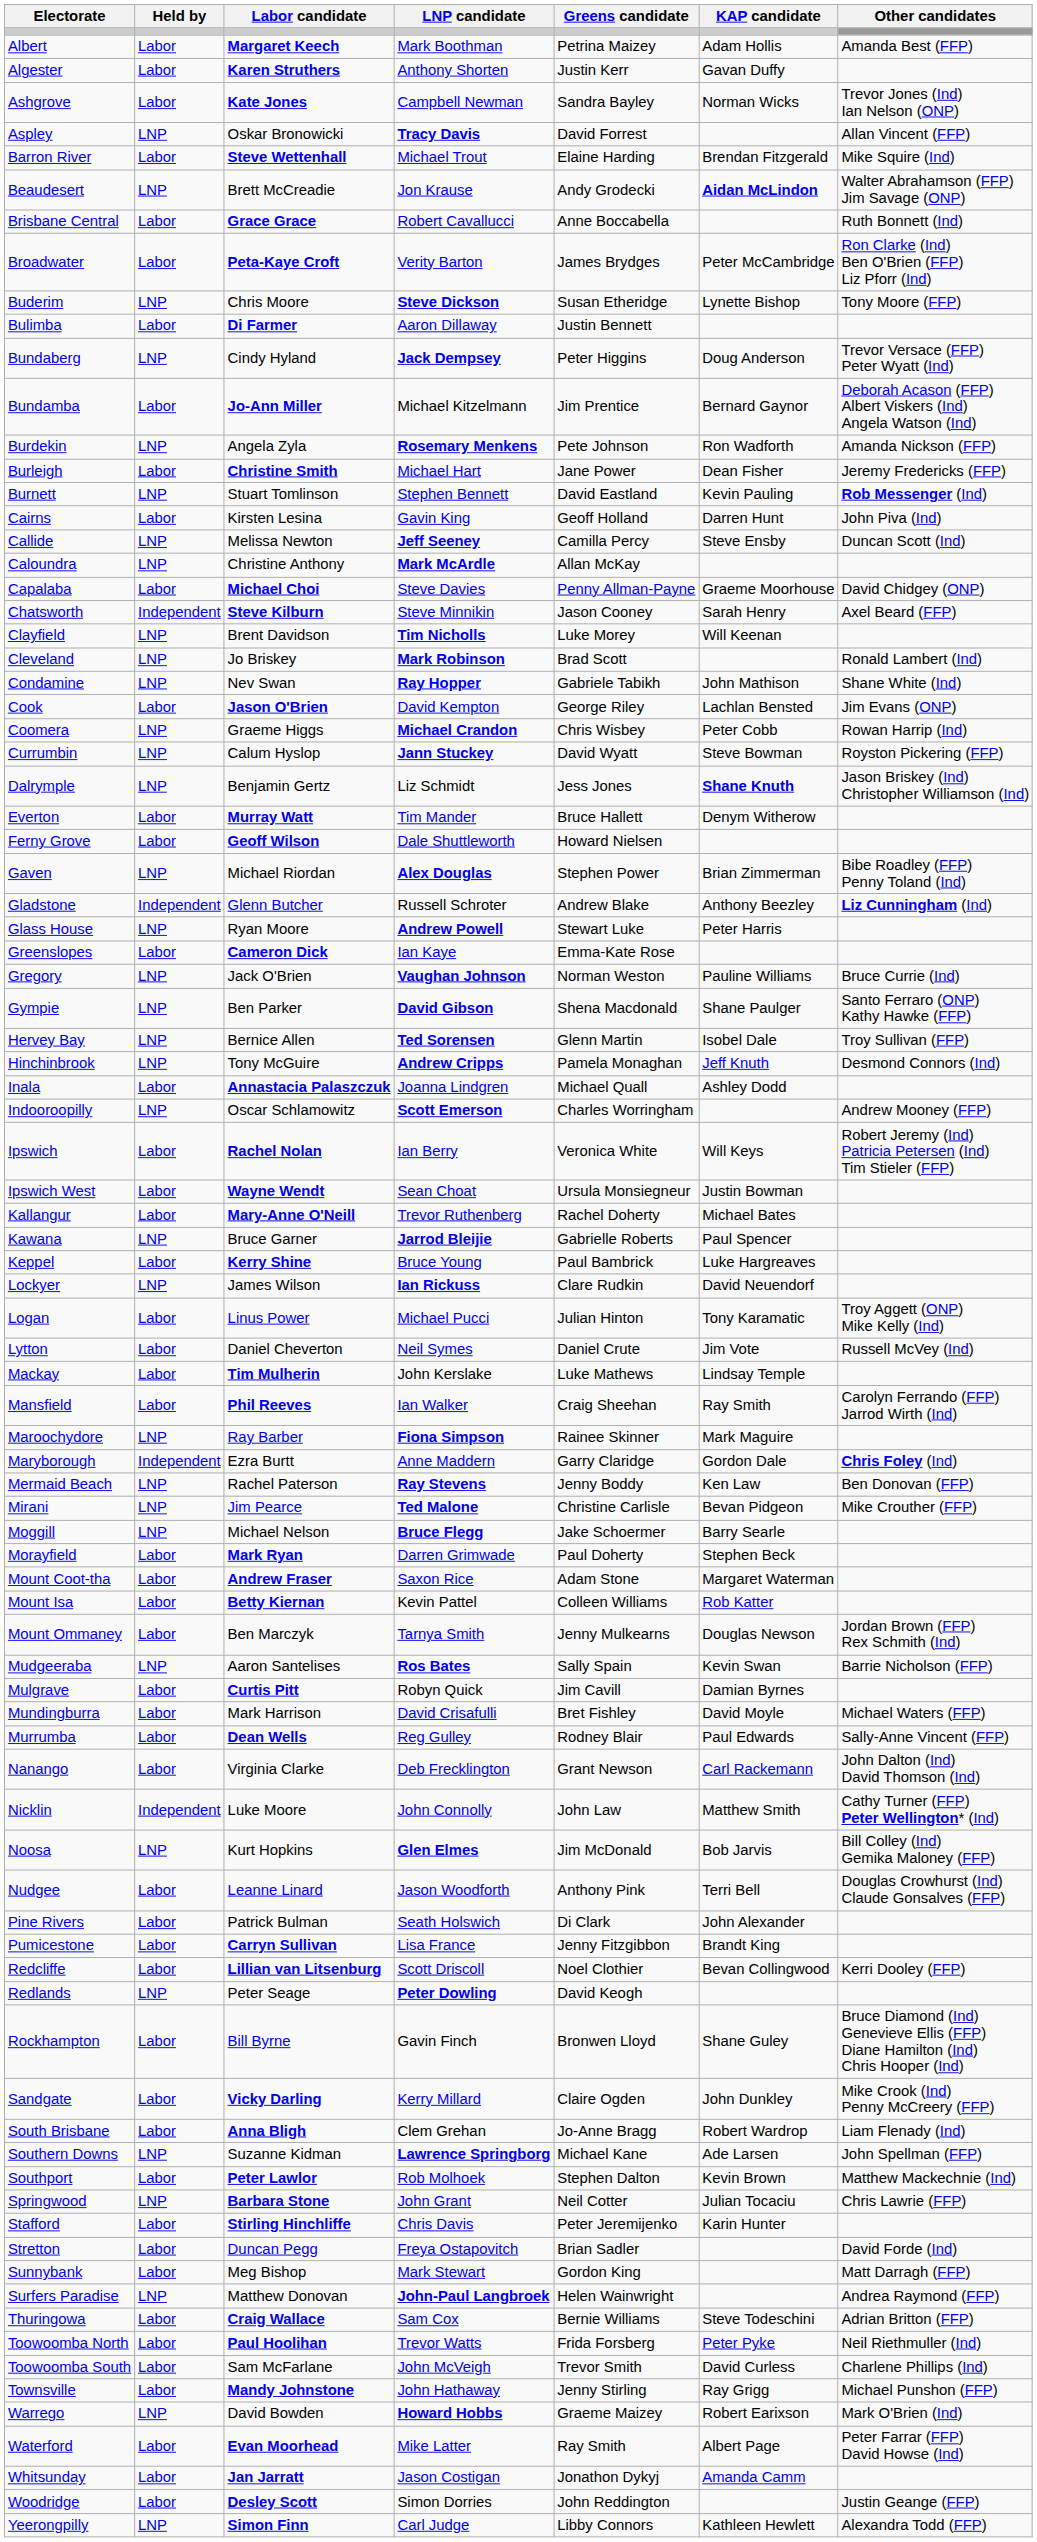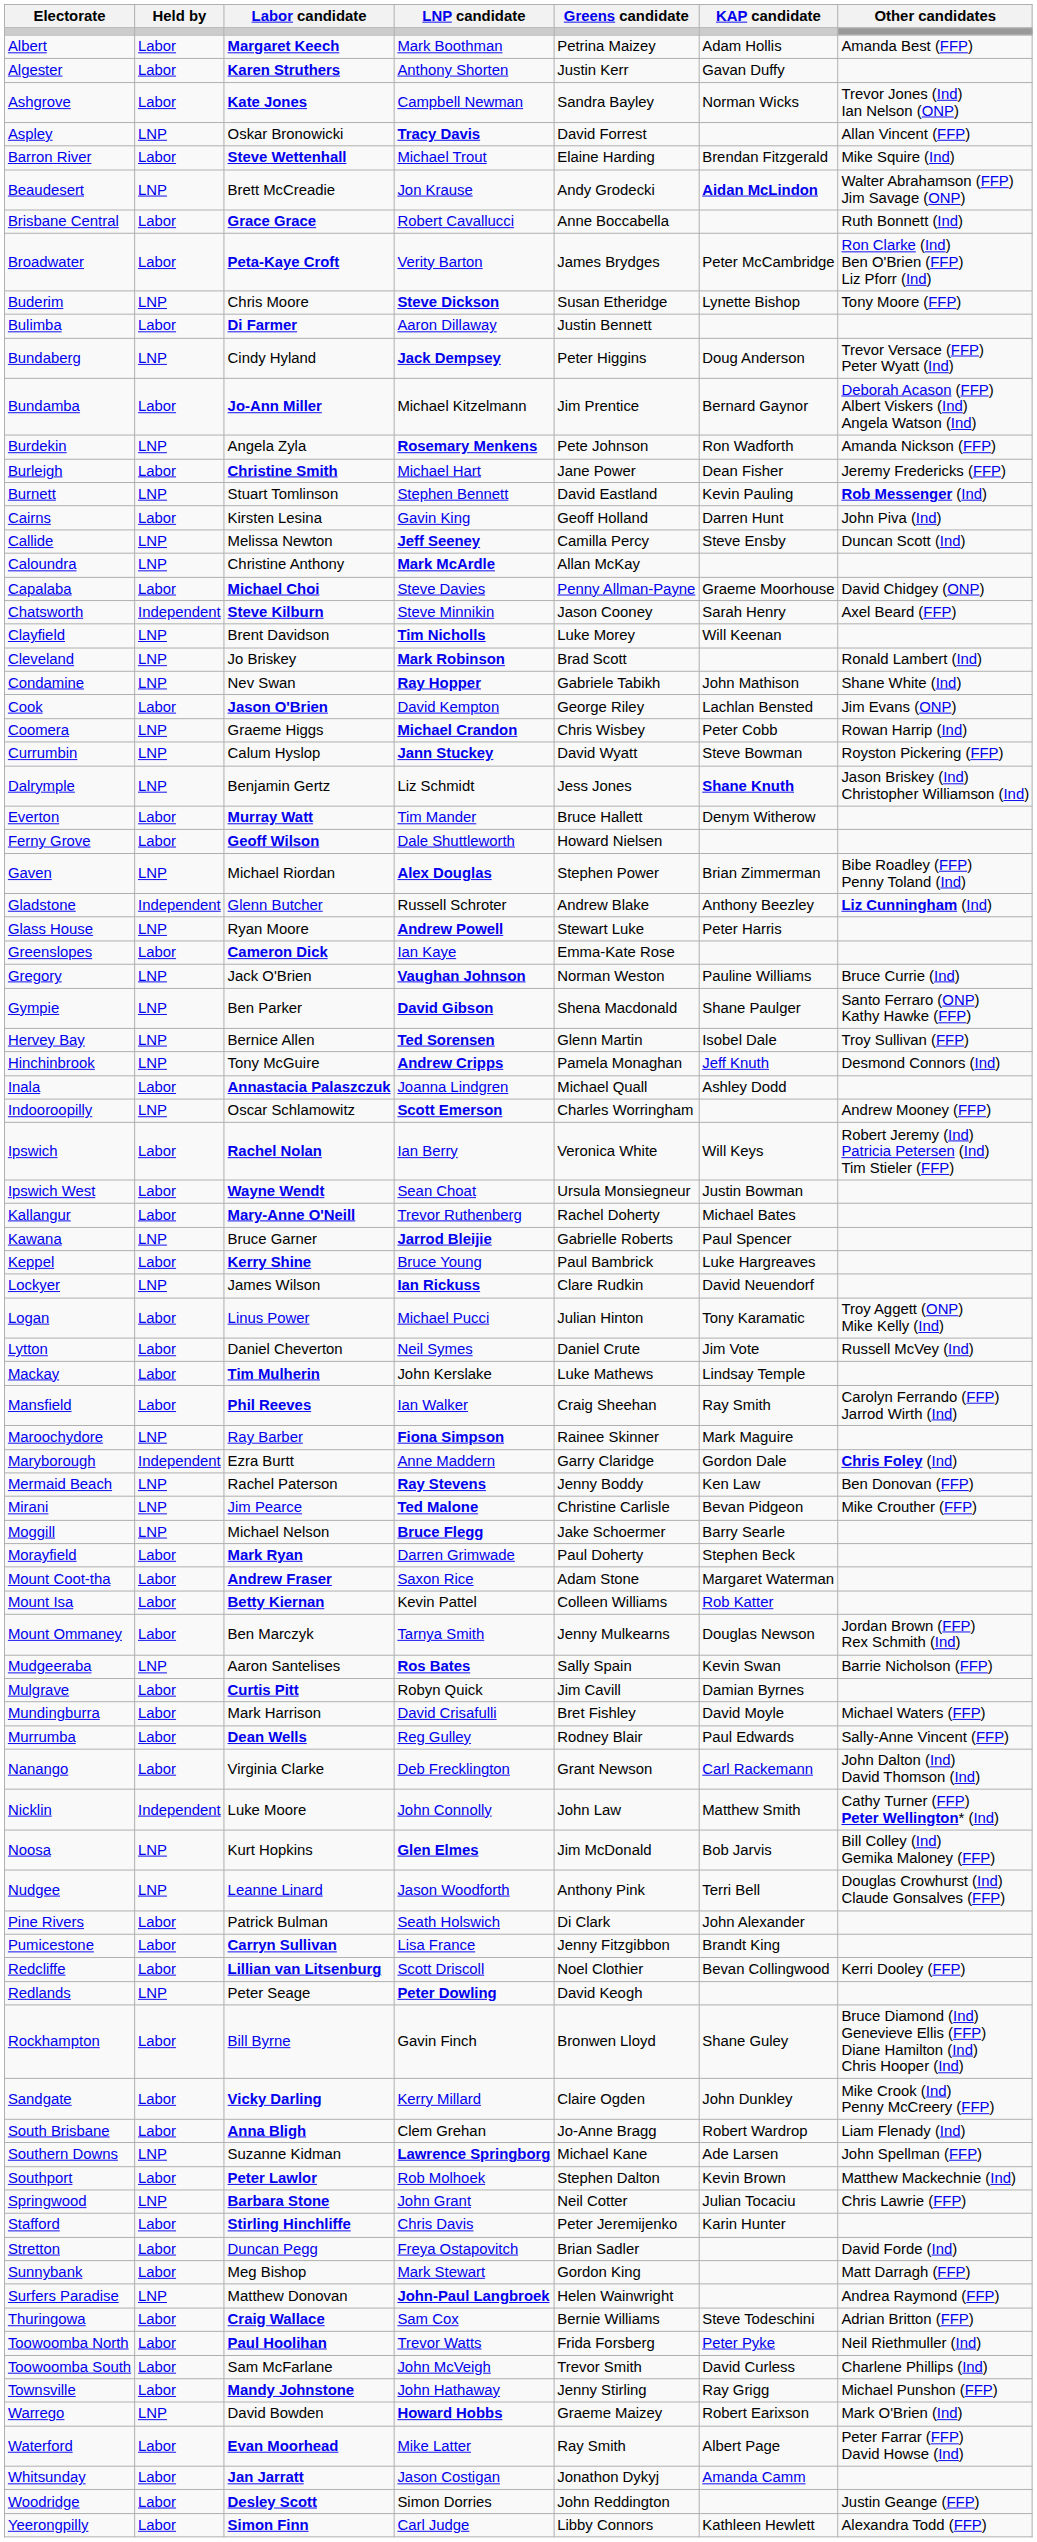Nudgee | Held by: Labor -> LNP
Yeerongpilly | Held by: LNP -> Labor
